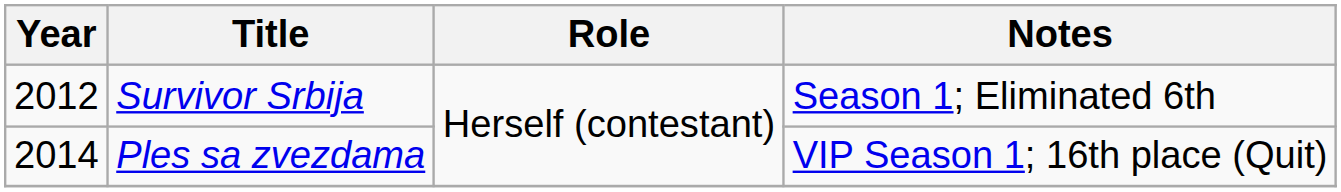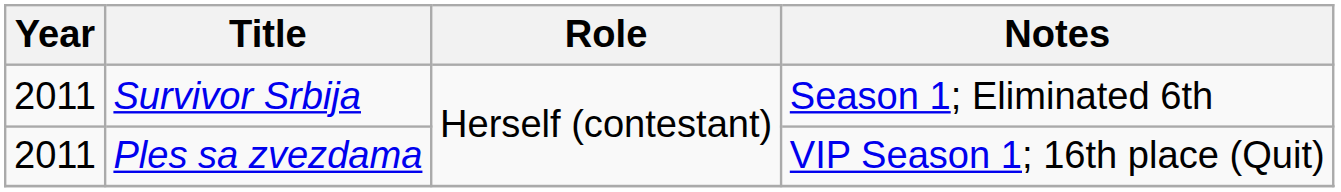Survivor Srbija | Year: 2012 -> 2011
Ples sa zvezdama | Year: 2014 -> 2011
